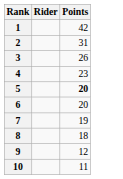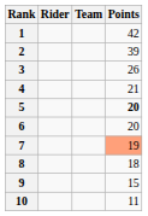+ column: Team
2 | Points: 31 -> 39
4 | Points: 23 -> 21
7 | Points: no background -> lightsalmon background
9 | Points: 12 -> 15
